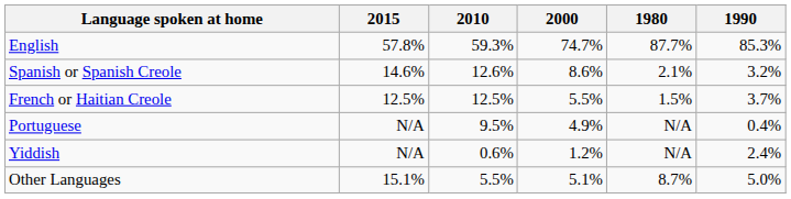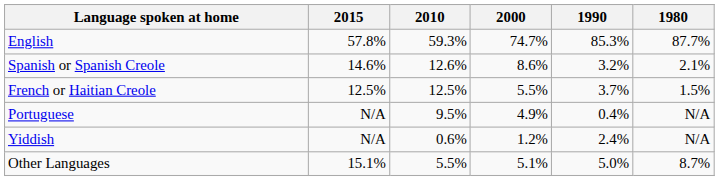columns swapped: 1990 <-> 1980
